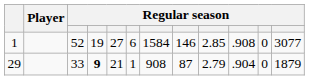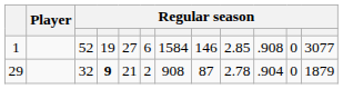29 | column 3: 33 -> 32
29 | column 6: 1 -> 2
29 | column 9: 2.79 -> 2.78
